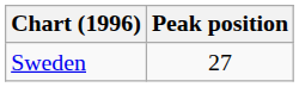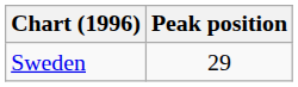Sweden | Peak position: 27 -> 29
